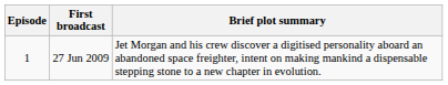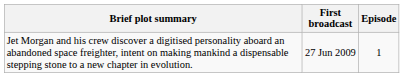columns swapped: Episode <-> Brief plot summary
